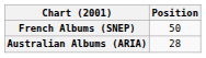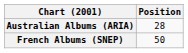rows swapped: Australian Albums (ARIA) <-> French Albums (SNEP)
